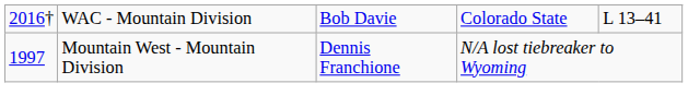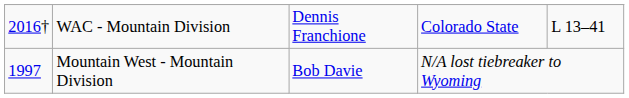WAC - Mountain Division | column 3: Bob Davie -> Dennis Franchione
Mountain West - Mountain Division | column 3: Dennis Franchione -> Bob Davie
